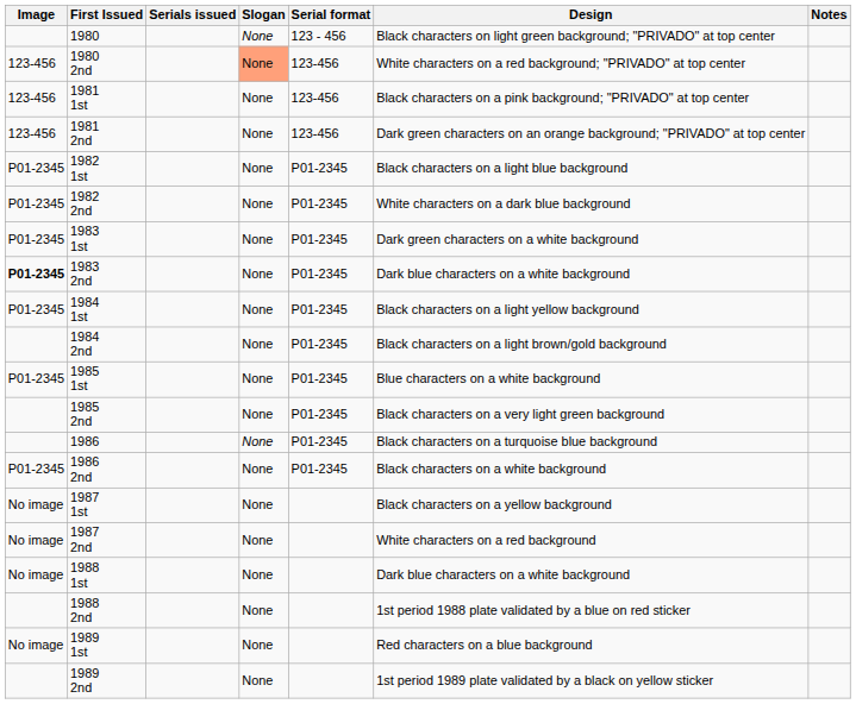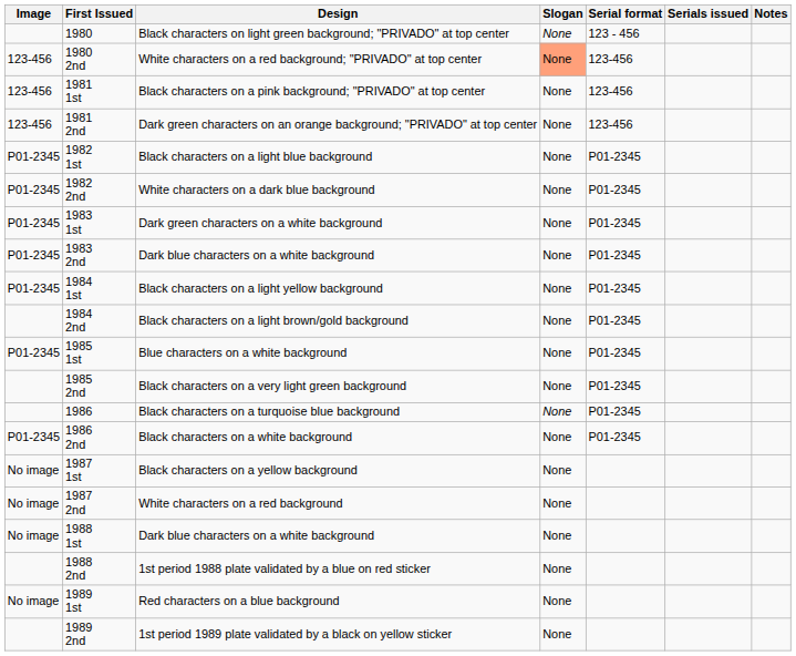columns swapped: Design <-> Serials issued
1983 2nd | Image: bold -> normal
